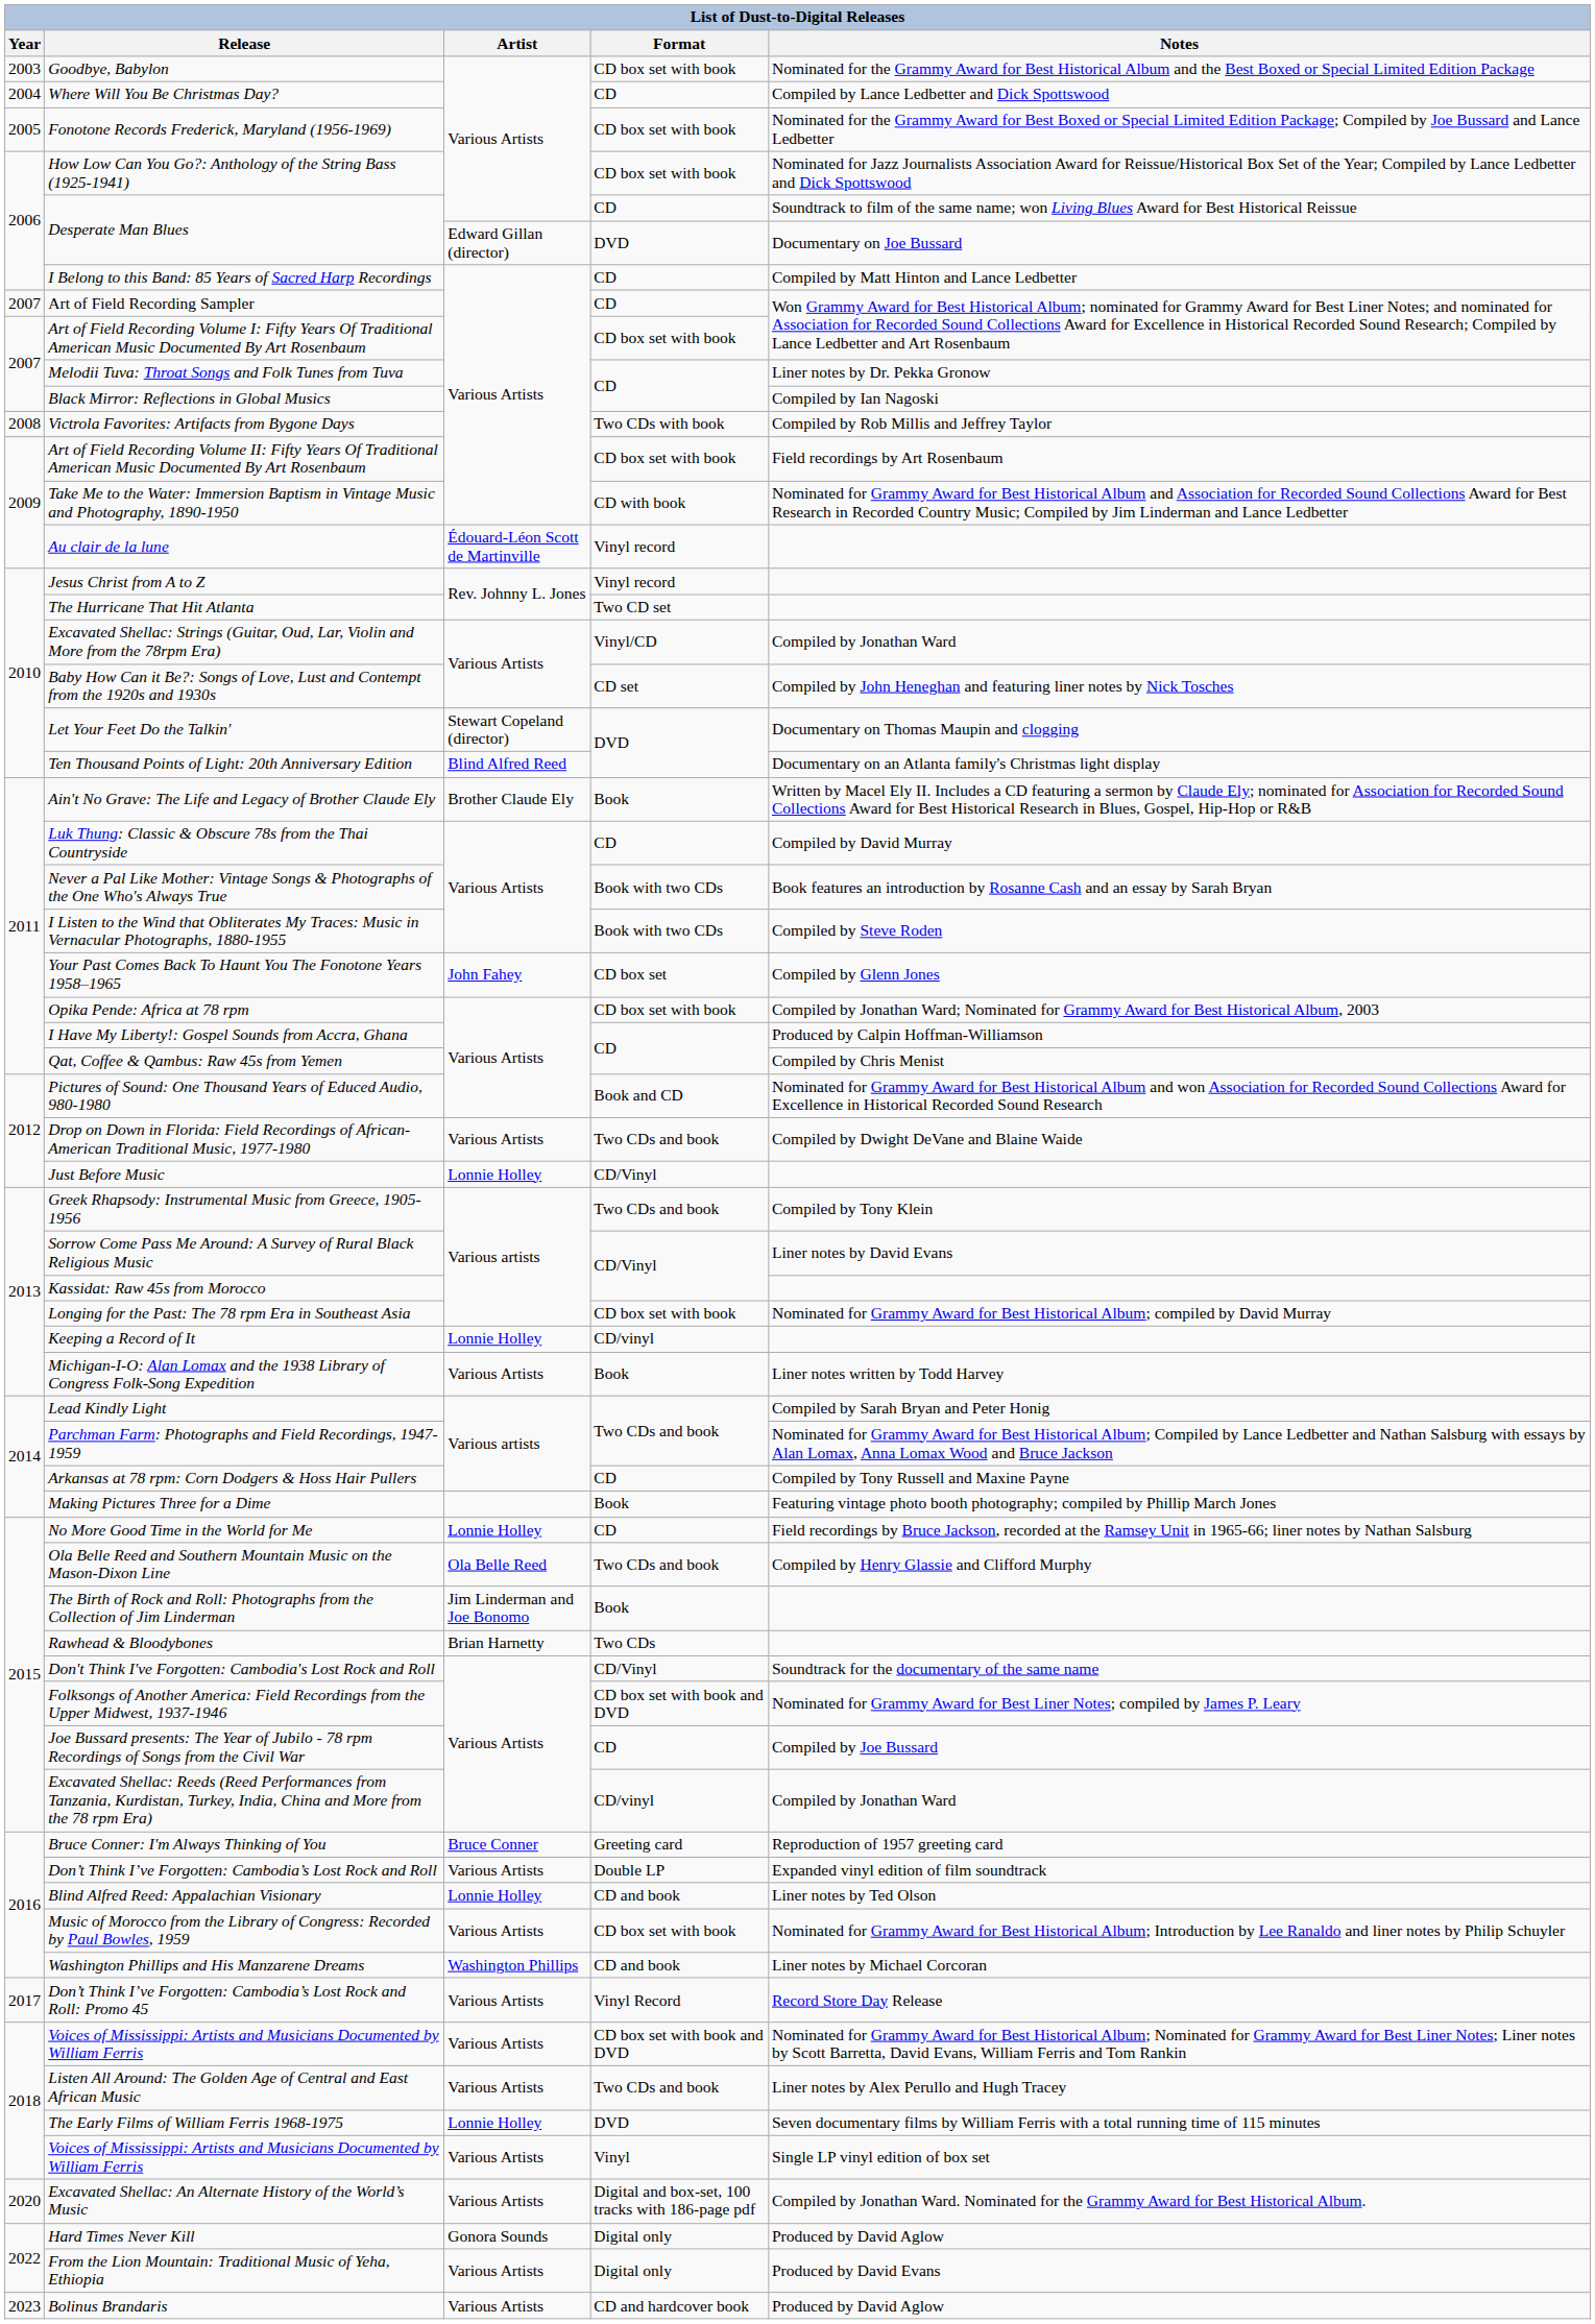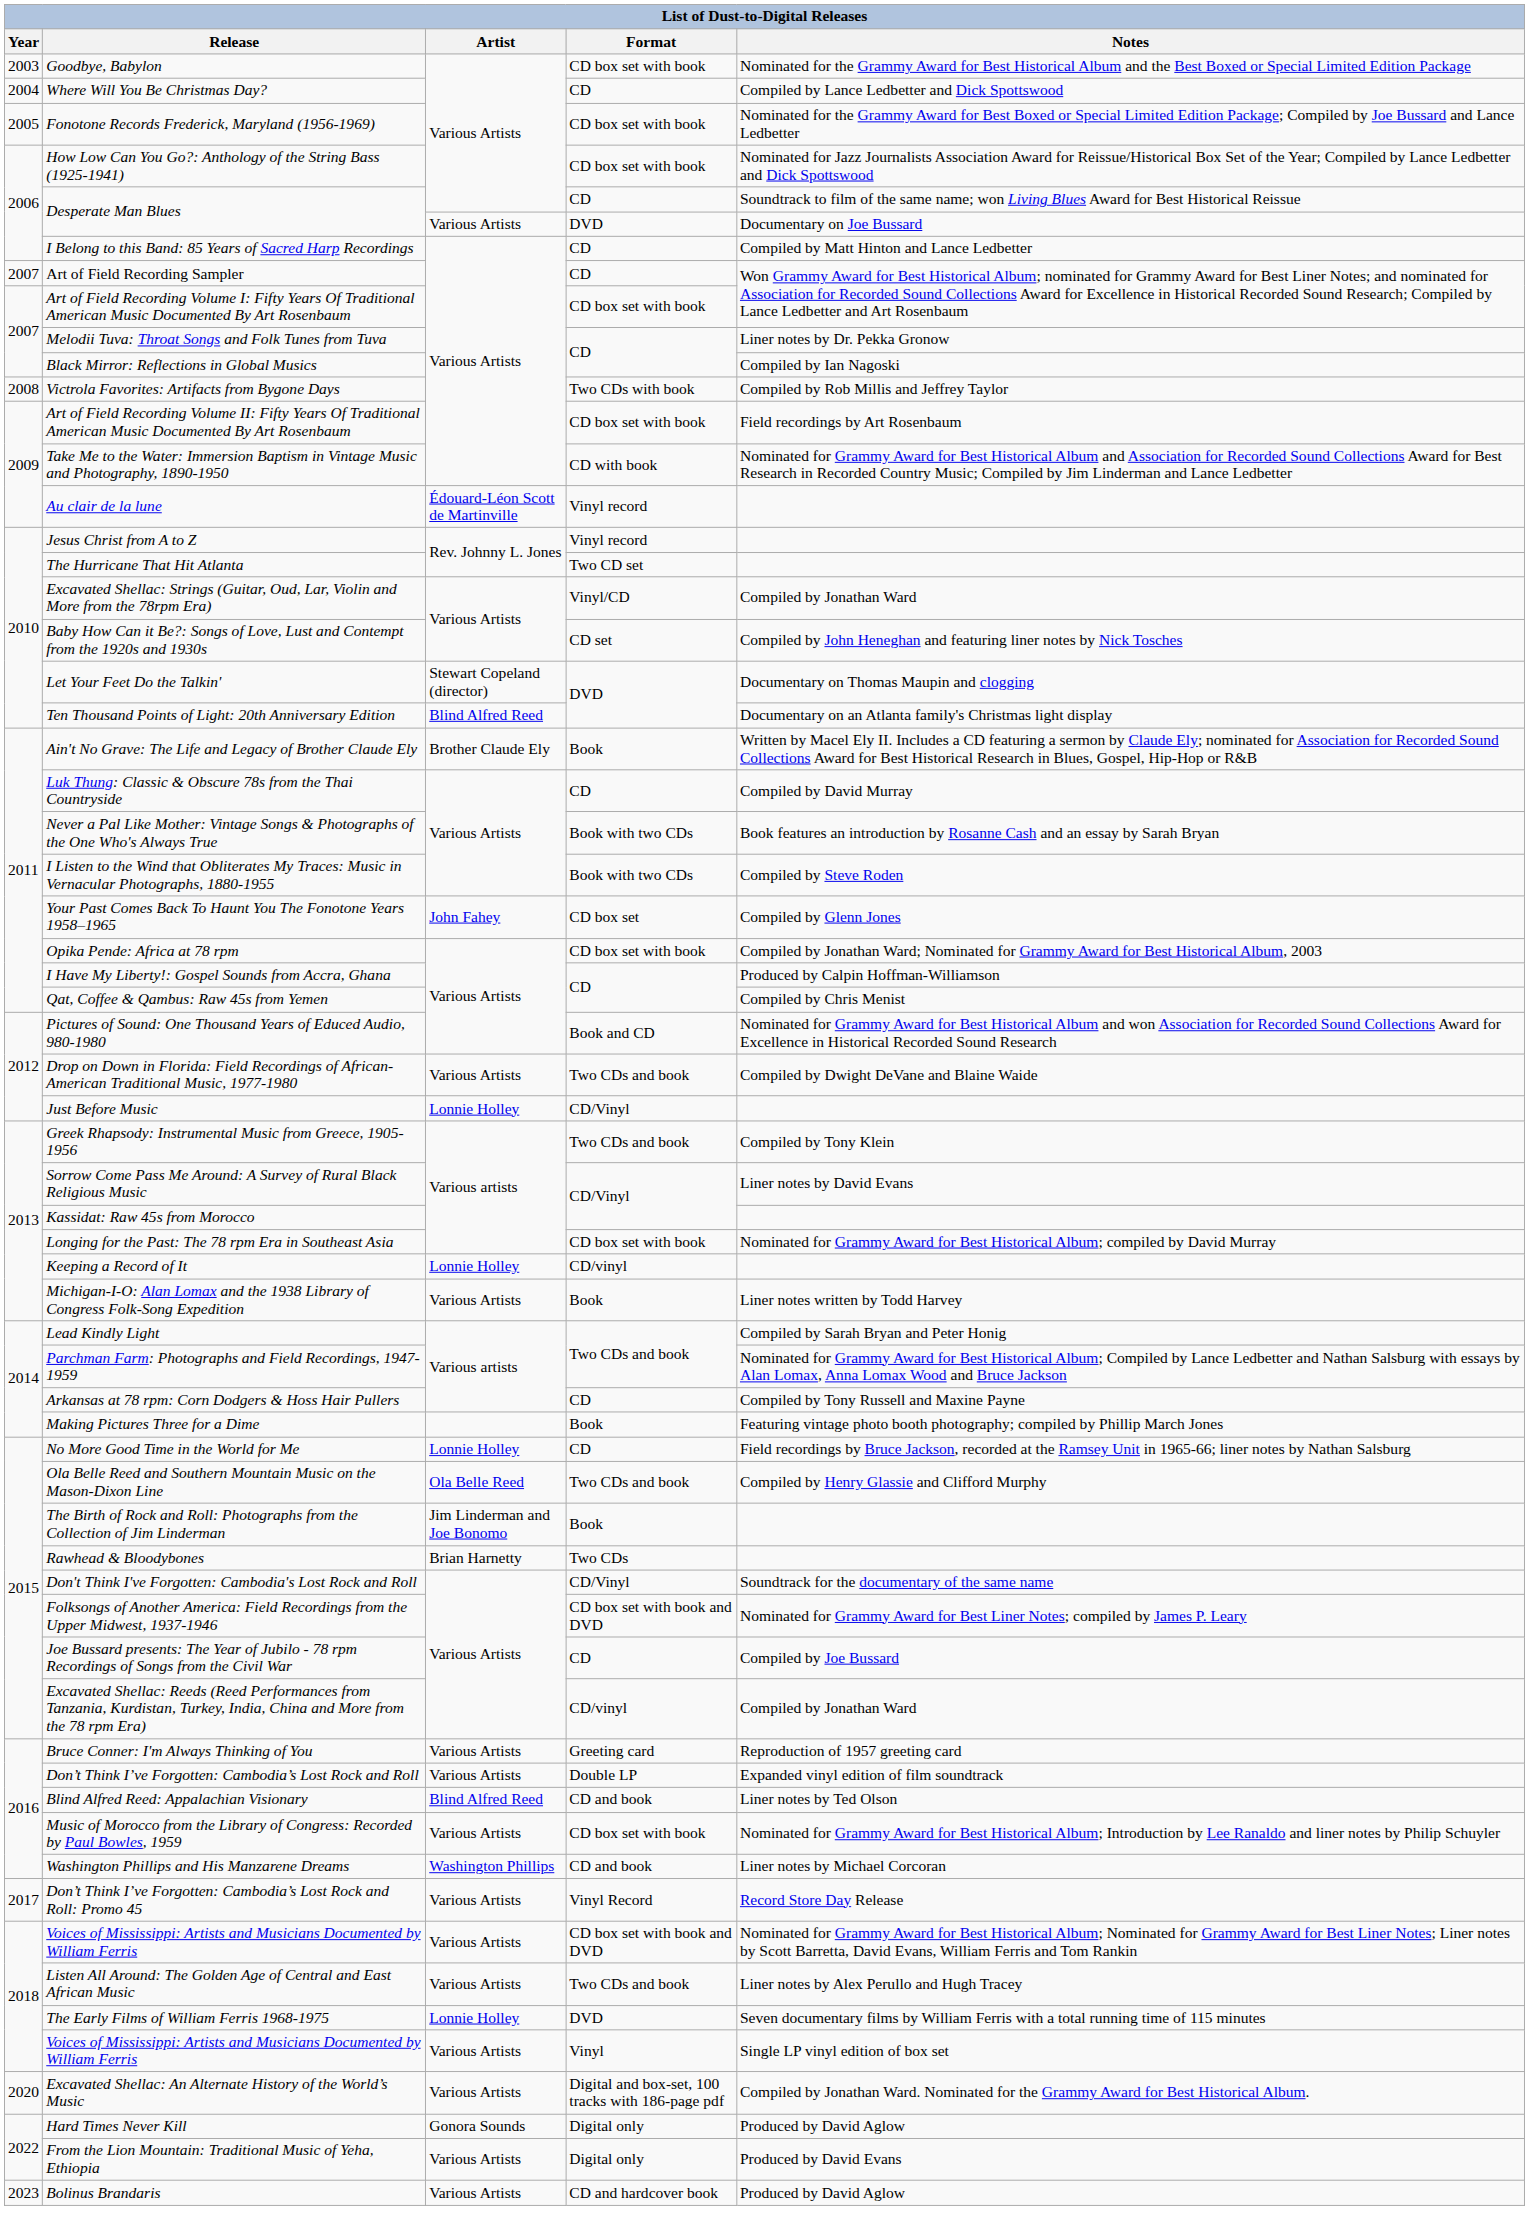Desperate Man Blues / DVD | Artist: Edward Gillan (director) -> Various Artists
Bruce Conner: I'm Always Thinking of You | Artist: Bruce Conner -> Various Artists
Blind Alfred Reed: Appalachian Visionary | Artist: Lonnie Holley -> Blind Alfred Reed
